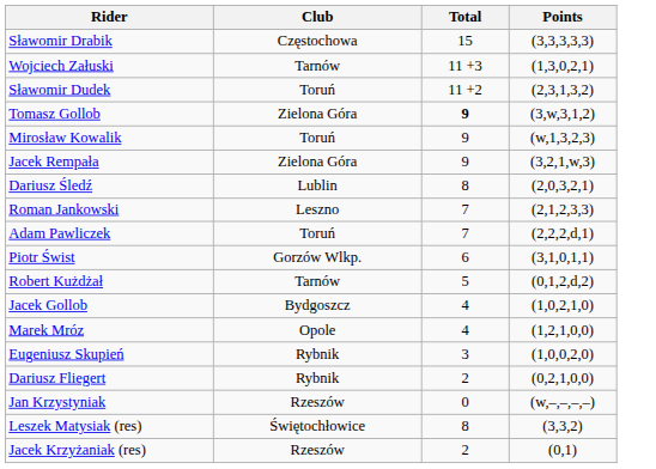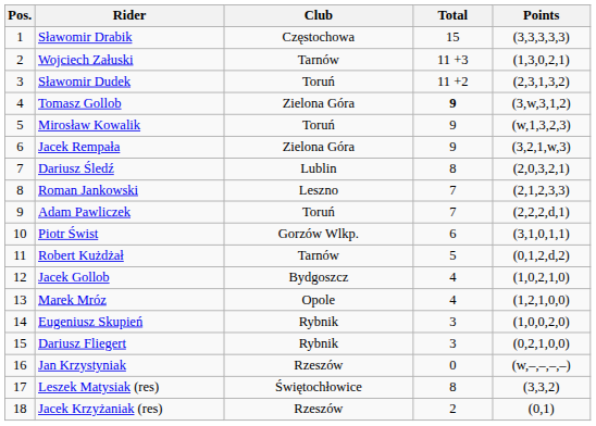+ column: Pos. | 1 | 2 | 3 | 4 | 5 | 6 | 7 | 8 | 9 | 10 | 11 | 12 | 13 | 14 | 15 | 16 | 17 | 18
Dariusz Fliegert | Total: 2 -> 3
